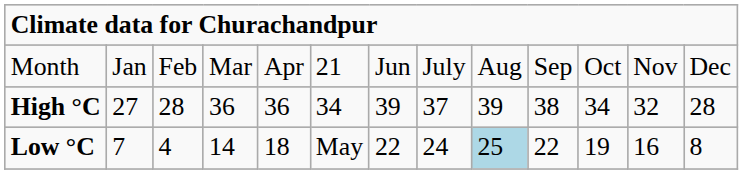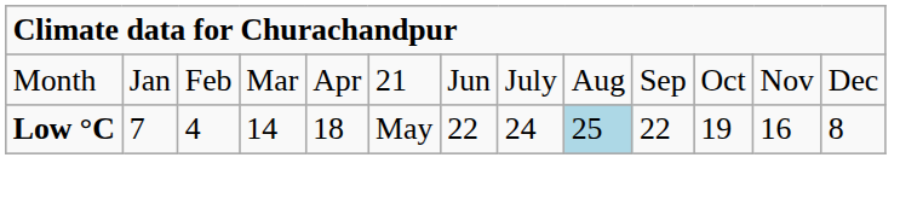- row: High °C | 27 | 28 | 36 | 36 | 34 | 39 | 37 | 39 | 38 | 34 | 32 | 28
